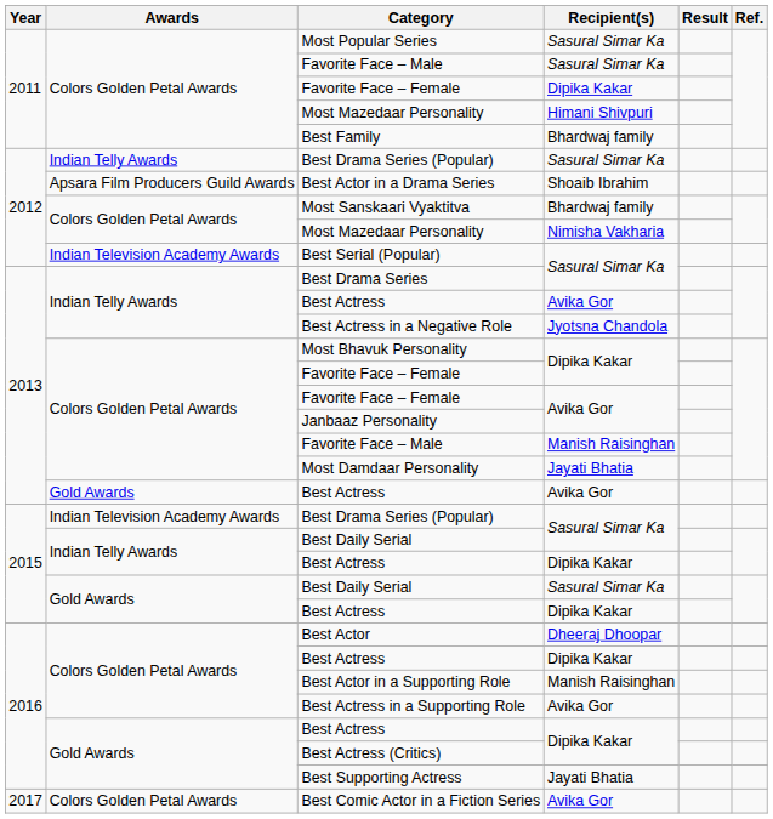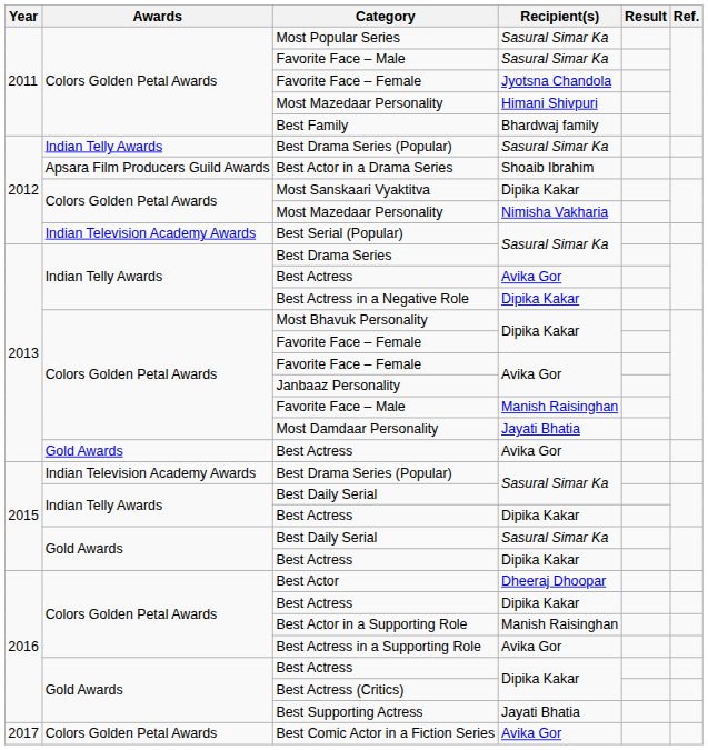2011 / Favorite Face – Female | Recipient(s): Dipika Kakar -> Jyotsna Chandola
Most Sanskaari Vyaktitva | Recipient(s): Bhardwaj family -> Dipika Kakar
Best Actress in a Negative Role | Recipient(s): Jyotsna Chandola -> Dipika Kakar
